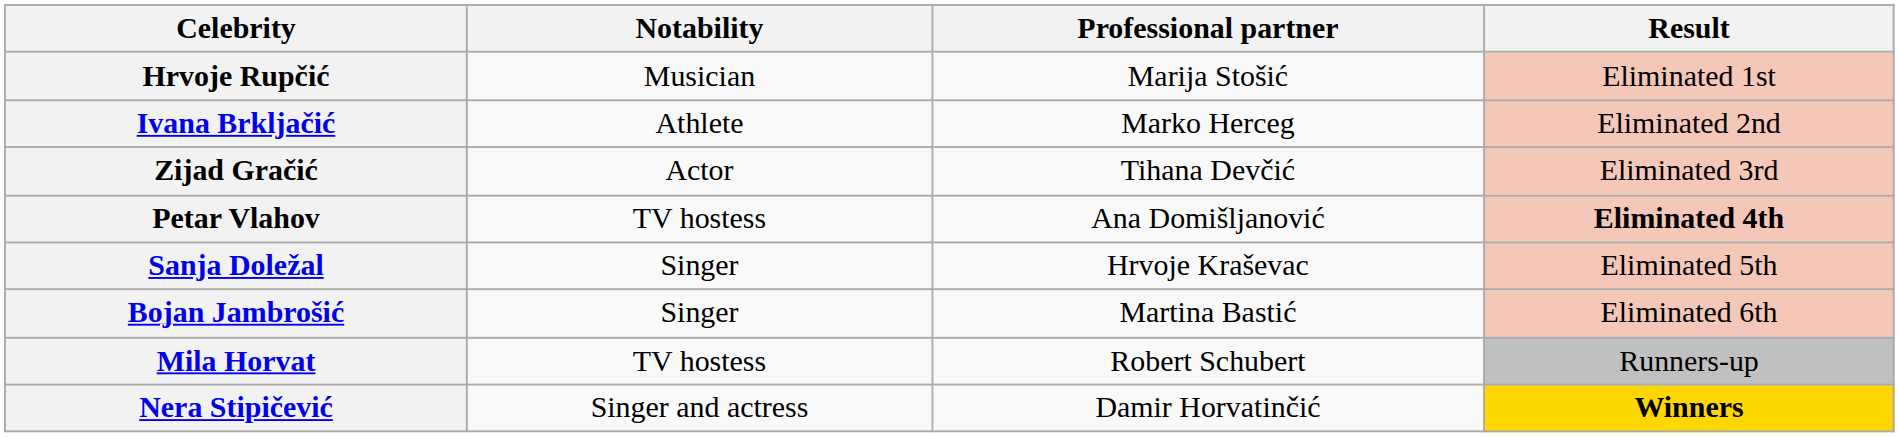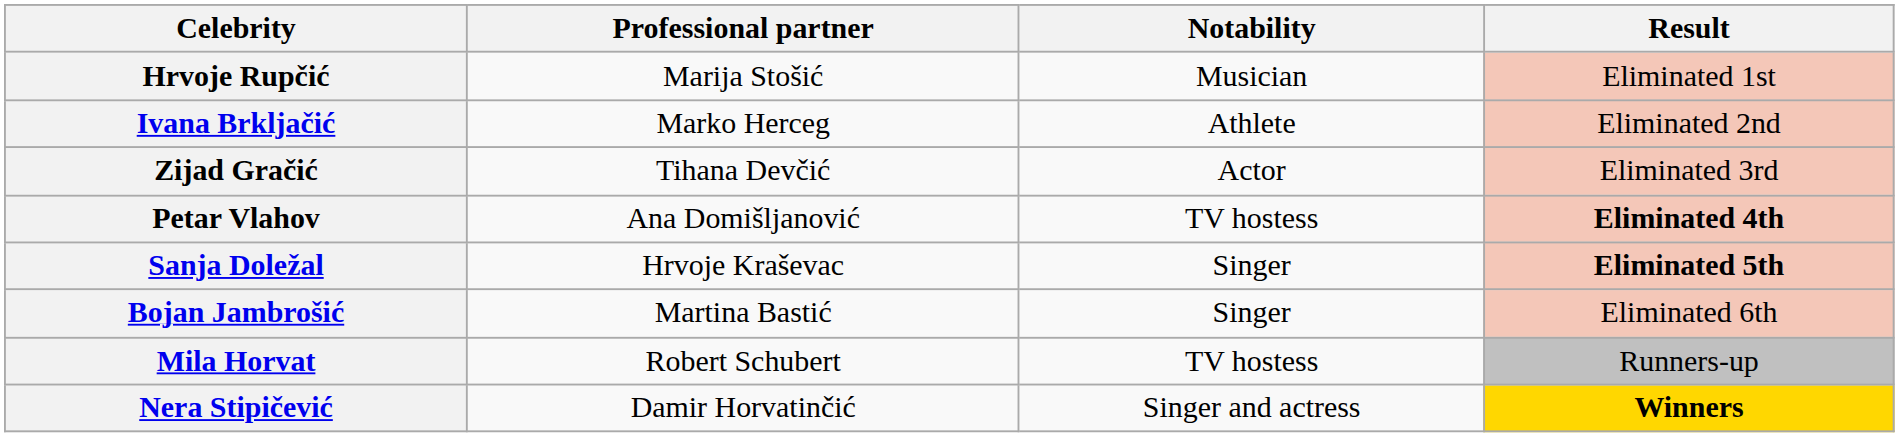columns swapped: Notability <-> Professional partner
Sanja Doležal | Result: normal -> bold
